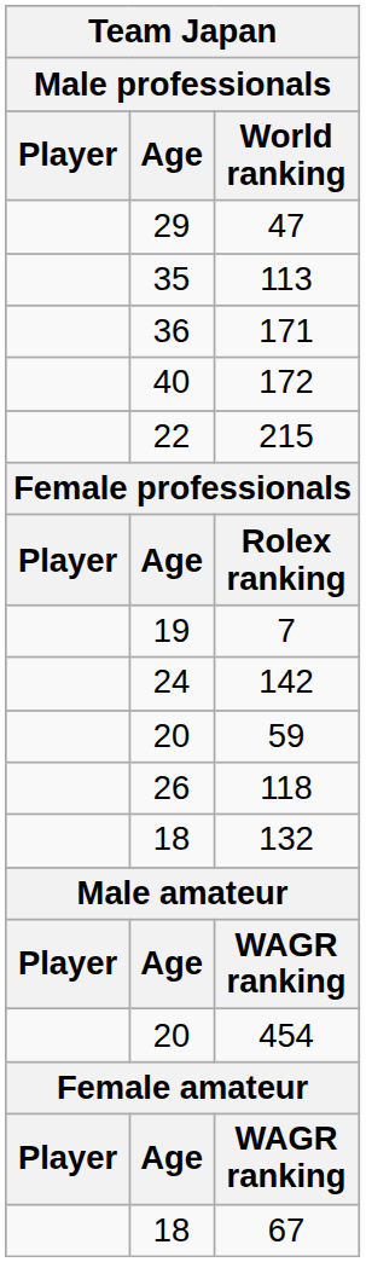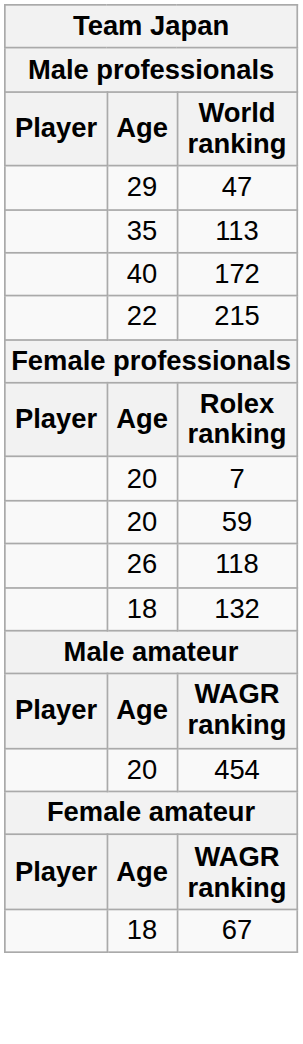- row: 36 | 171
7 | Age: 19 -> 20
- row: 24 | 142
